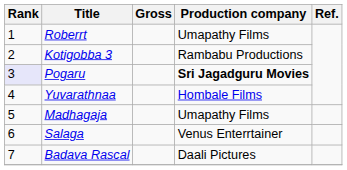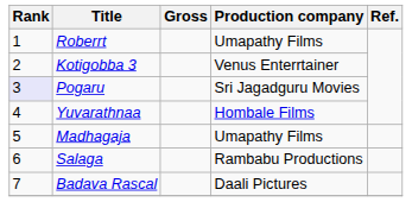Kotigobba 3 | Production company: Rambabu Productions -> Venus Enterrtainer
Pogaru | Production company: bold -> normal
Salaga | Production company: Venus Enterrtainer -> Rambabu Productions
